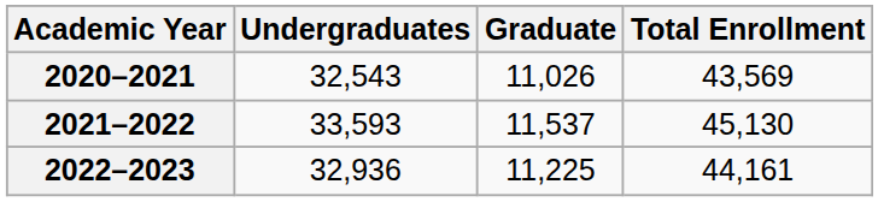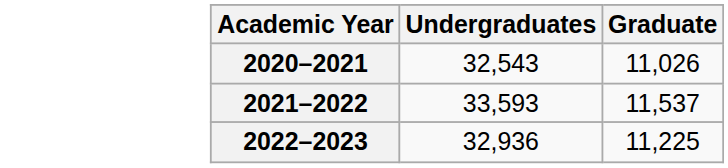- column: Total Enrollment | 43,569 | 45,130 | 44,161
